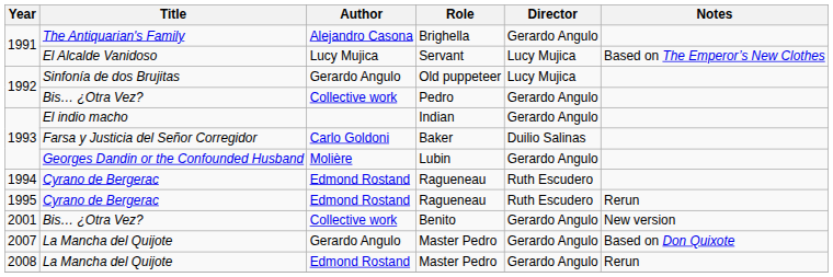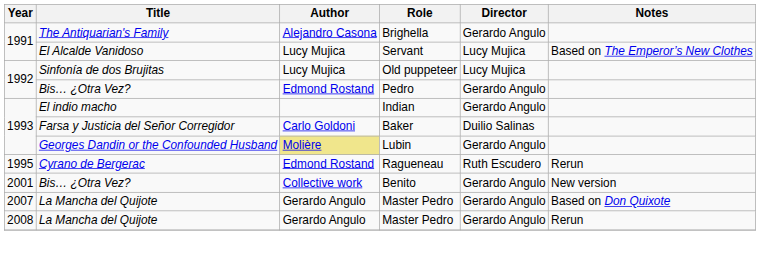Old puppeteer | Author: Gerardo Angulo -> Lucy Mujica
Pedro | Author: Collective work -> Edmond Rostand
Lubin | Author: no background -> khaki background
- row: 1994 | Cyrano de Bergerac | Edmond Rostand | Ragueneau | Ruth Escudero
2008 / Master Pedro | Author: Edmond Rostand -> Gerardo Angulo
